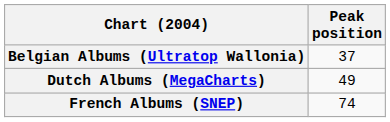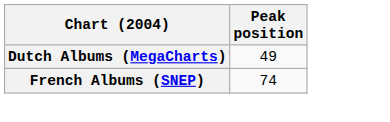- row: Belgian Albums (Ultratop Wallonia) | 37
